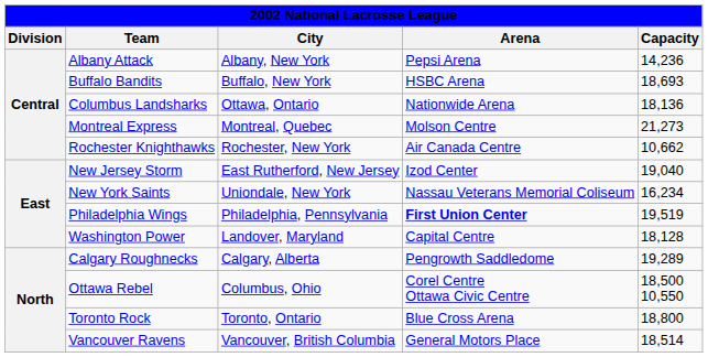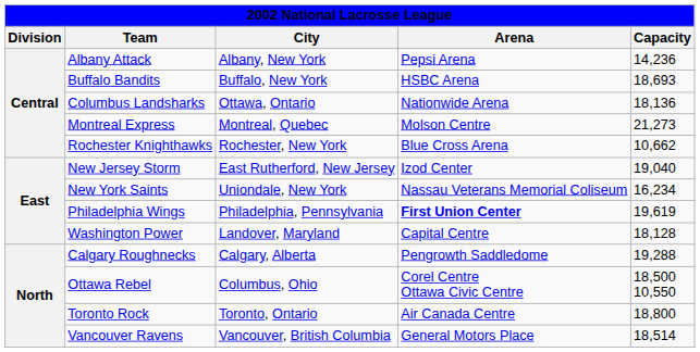Rochester Knighthawks | Arena: Air Canada Centre -> Blue Cross Arena
Philadelphia Wings | Capacity: 19,519 -> 19,619
Calgary Roughnecks | Capacity: 19,289 -> 19,288
Toronto Rock | Arena: Blue Cross Arena -> Air Canada Centre
